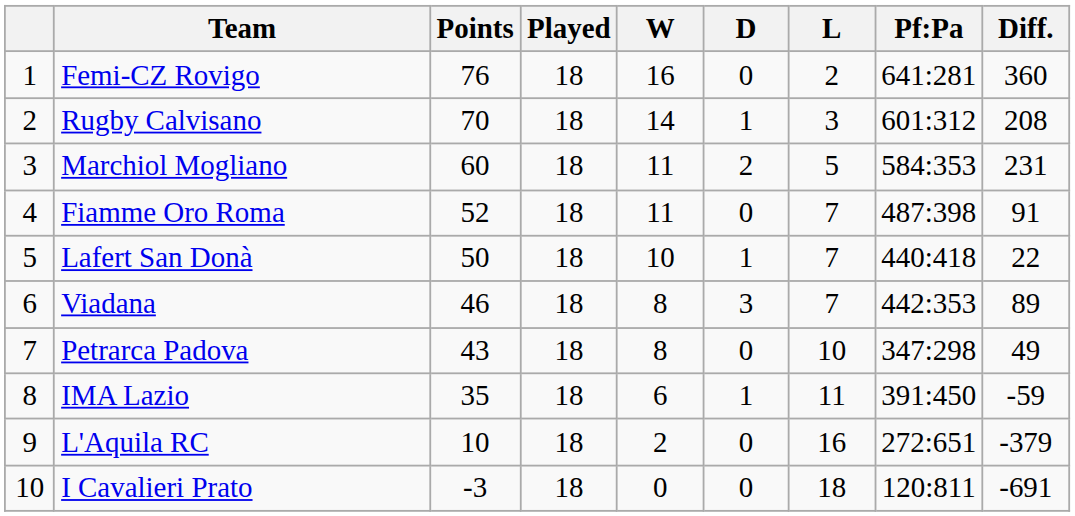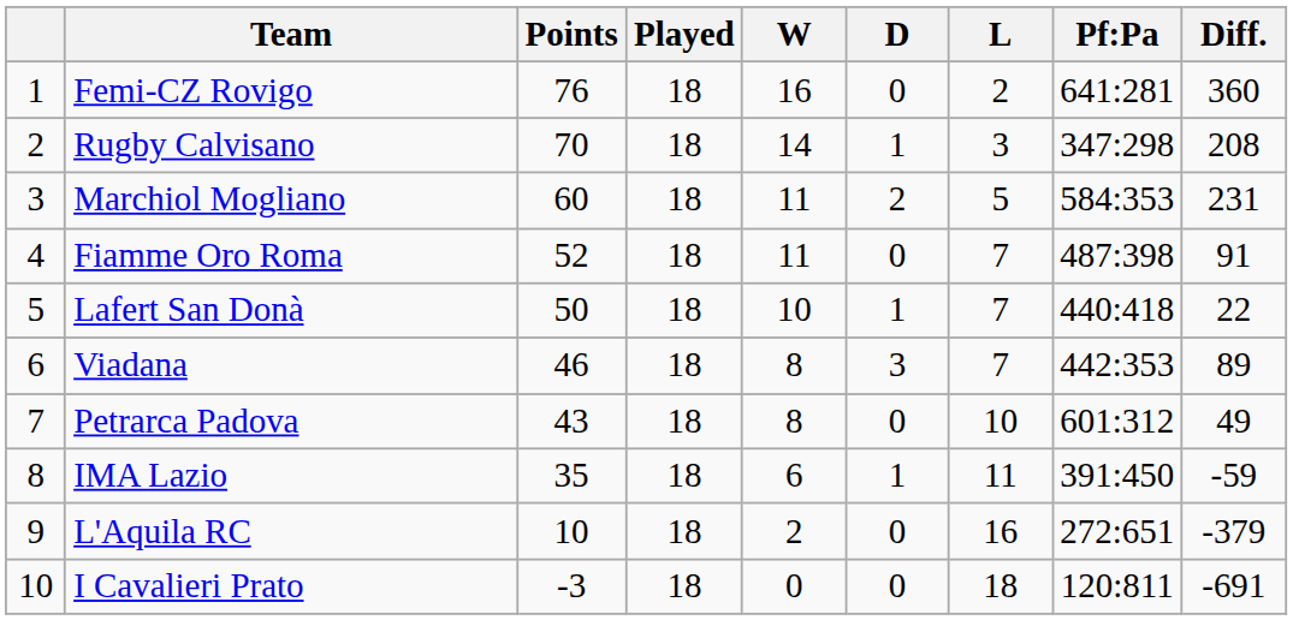Rugby Calvisano | Pf:Pa: 601:312 -> 347:298
Petrarca Padova | Pf:Pa: 347:298 -> 601:312
